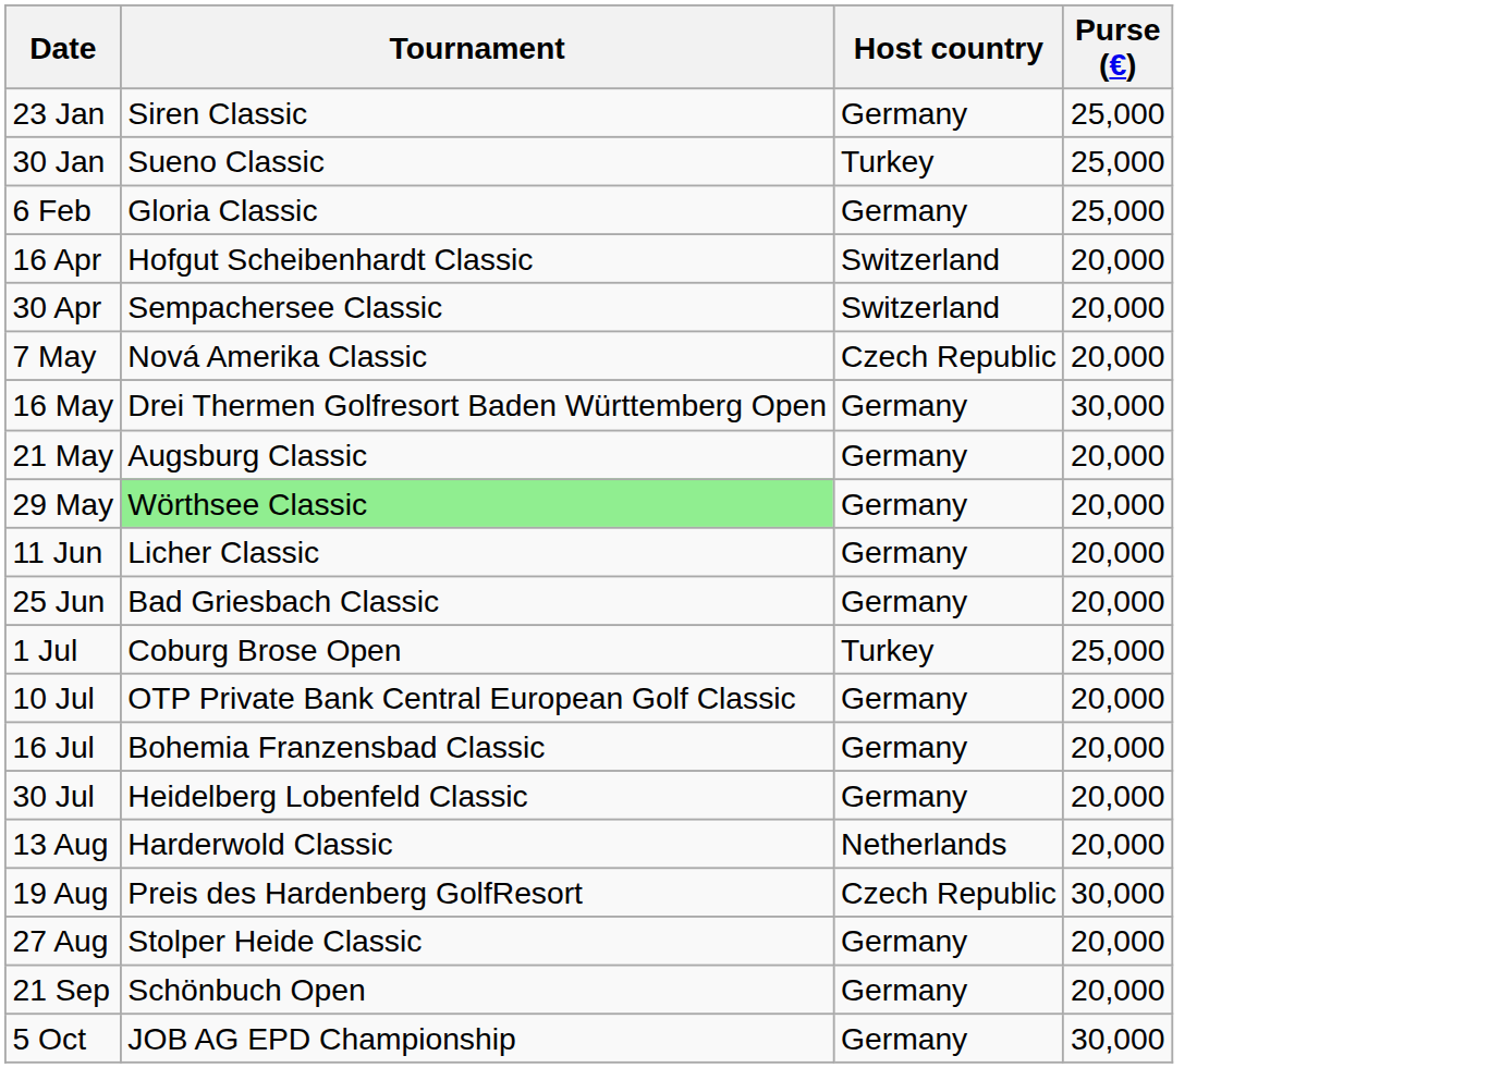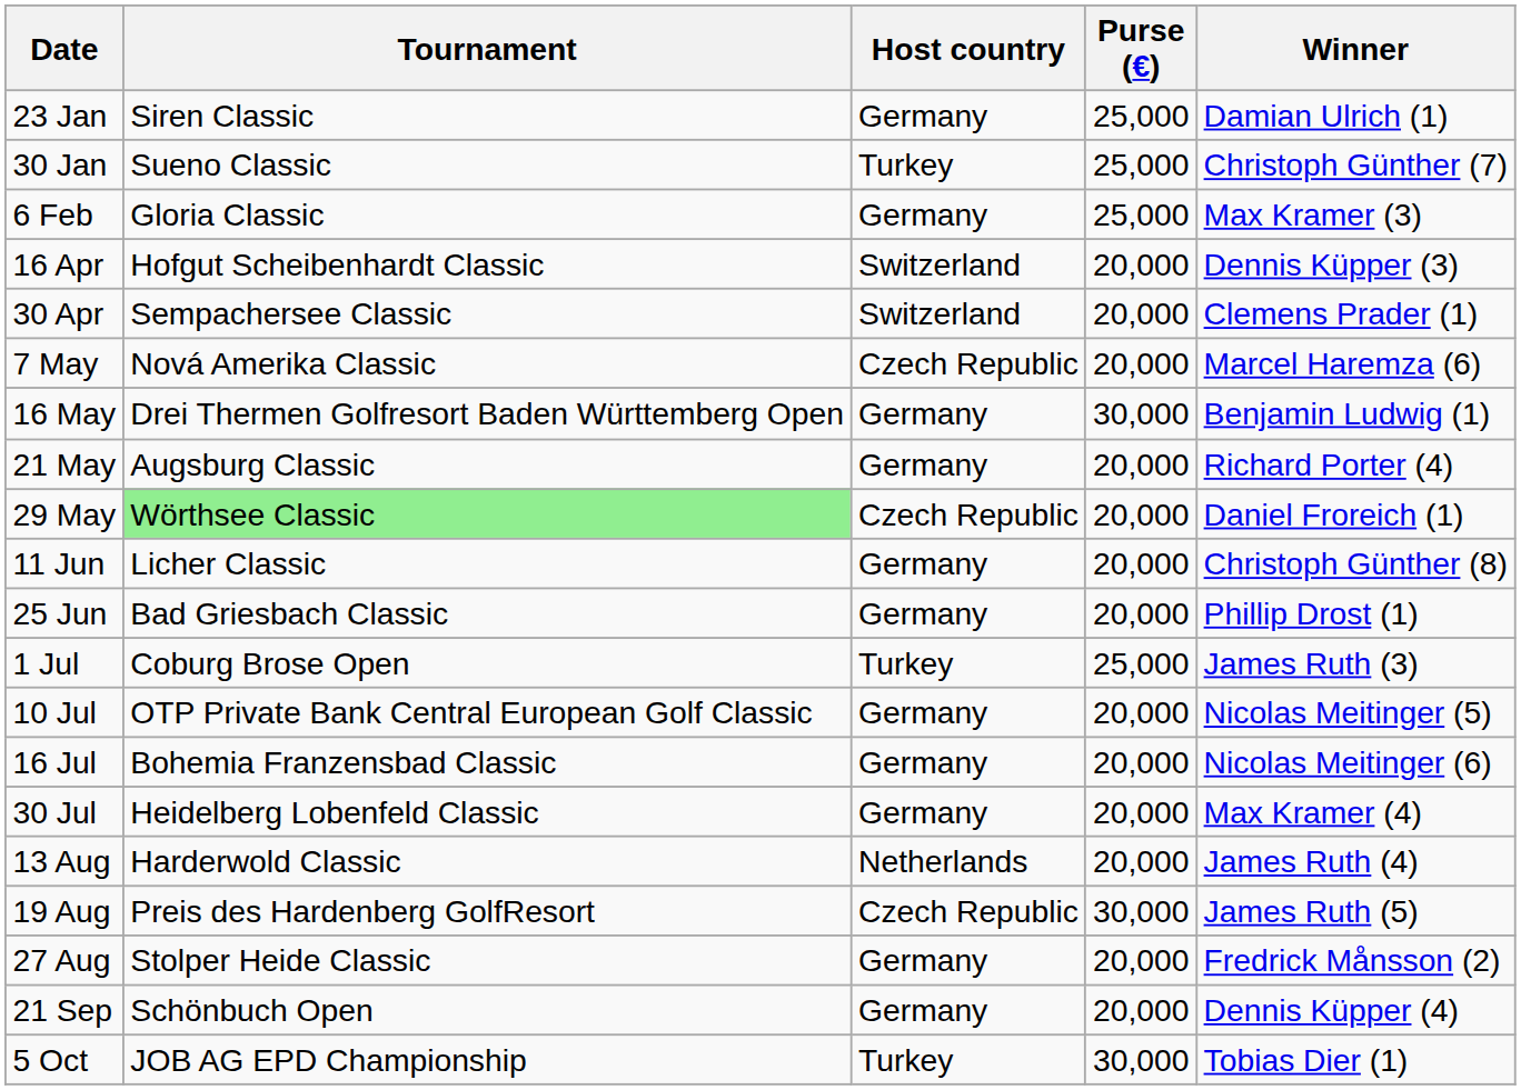+ column: Winner | Damian Ulrich (1) | Christoph Günther (7) | Max Kramer (3) | Dennis Küpper (3) | Clemens Prader (1) | Marcel Haremza (6) | Benjamin Ludwig (1) | Richard Porter (4) | Daniel Froreich (1) | Christoph Günther (8) | Phillip Drost (1) | James Ruth (3) | Nicolas Meitinger (5) | Nicolas Meitinger (6) | Max Kramer (4) | James Ruth (4) | James Ruth (5) | Fredrick Månsson (2) | Dennis Küpper (4) | Tobias Dier (1)
29 May | Host country: Germany -> Czech Republic
5 Oct | Host country: Germany -> Turkey
